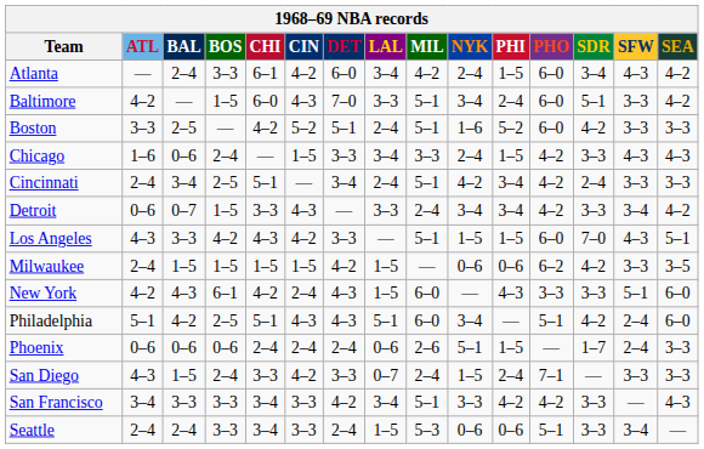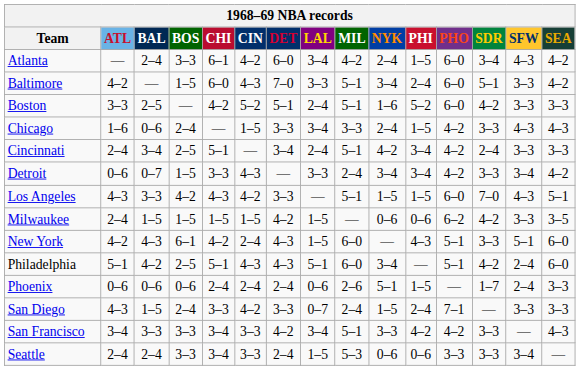New York | PHO: 3–3 -> 5–1
Seattle | PHO: 5–1 -> 3–3
